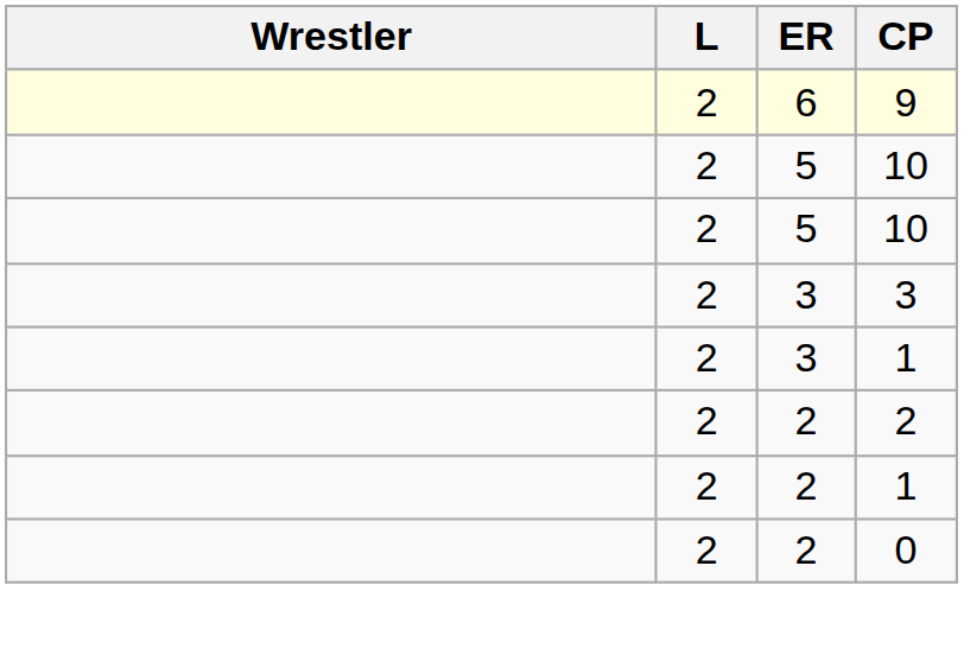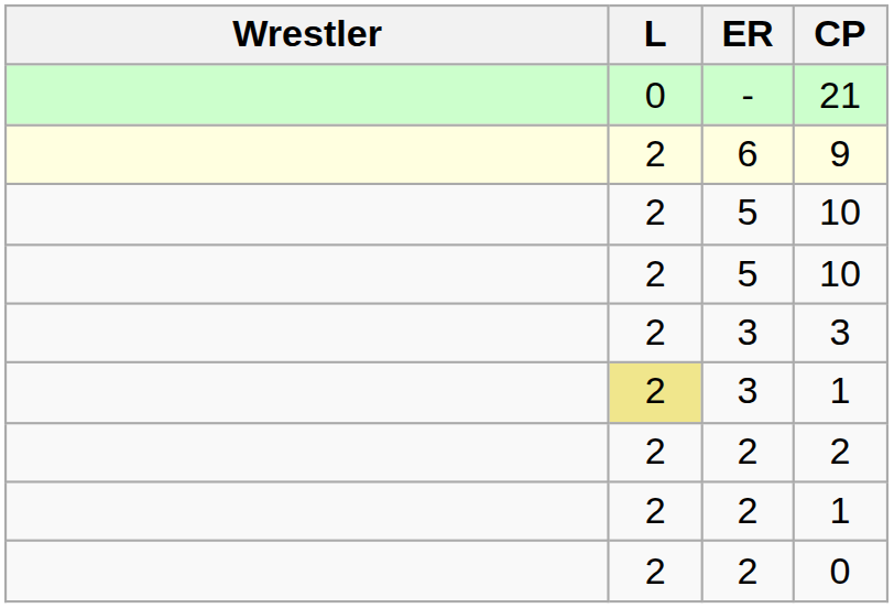+ row: 0 | - | 21
3 / 1 | L: no background -> khaki background
